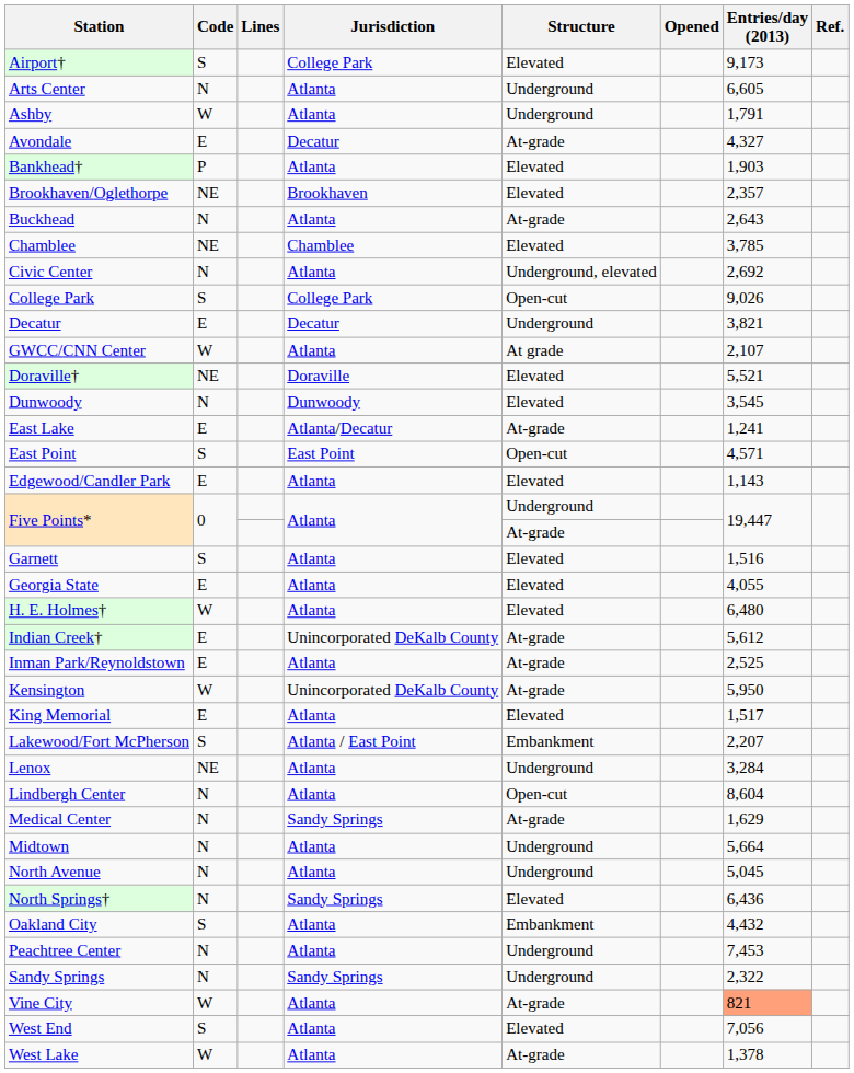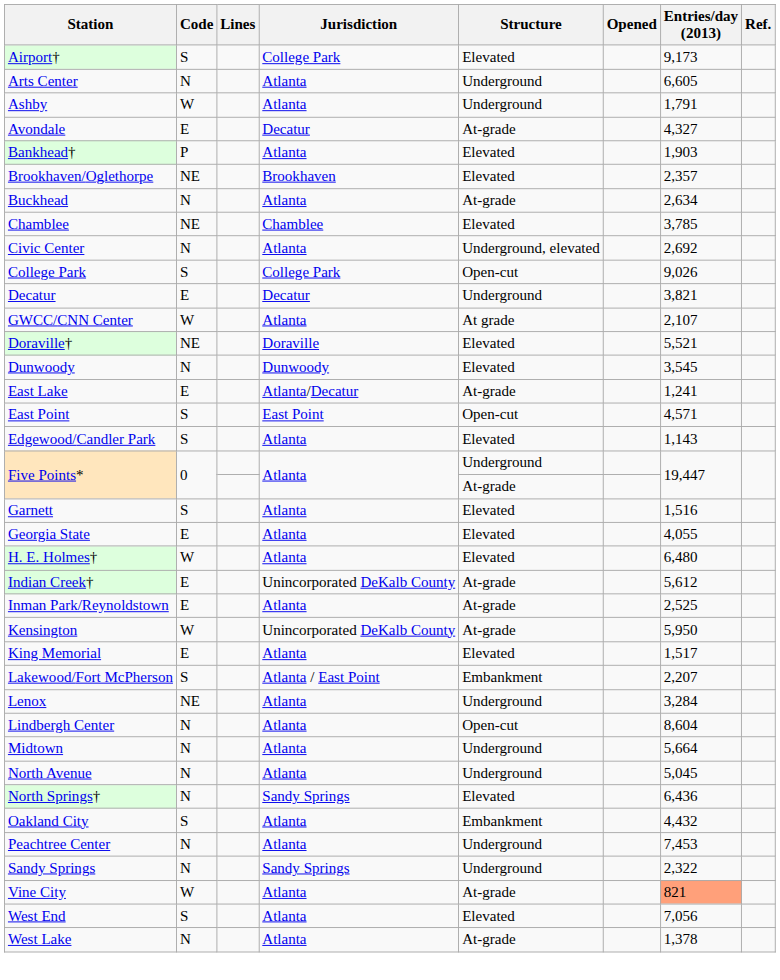Buckhead | Entries/day (2013): 2,643 -> 2,634
Edgewood/Candler Park | Code: E -> S
- row: Medical Center | N | Sandy Springs | At-grade | 1,629
West Lake | Code: W -> N
